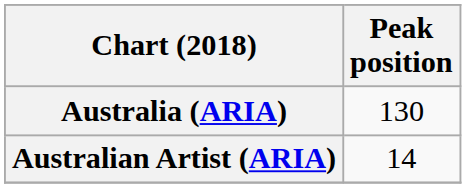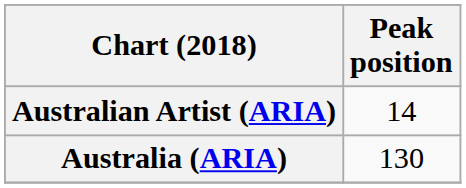rows swapped: Australia (ARIA) <-> Australian Artist (ARIA)
